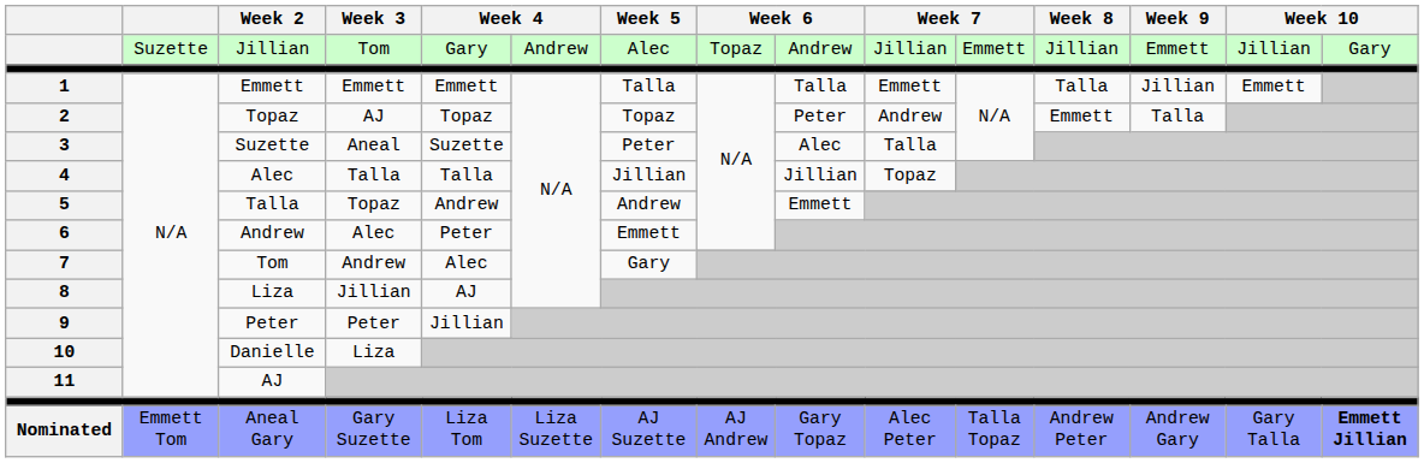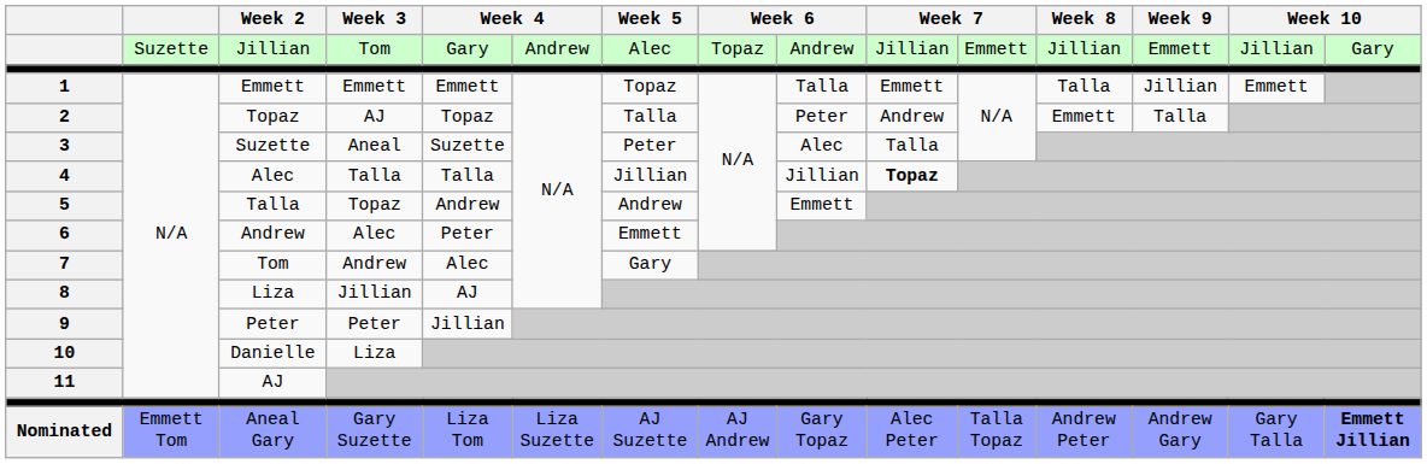1 | Week 5: Talla -> Topaz
2 | Week 5: Topaz -> Talla
4 | column 10: normal -> bold
